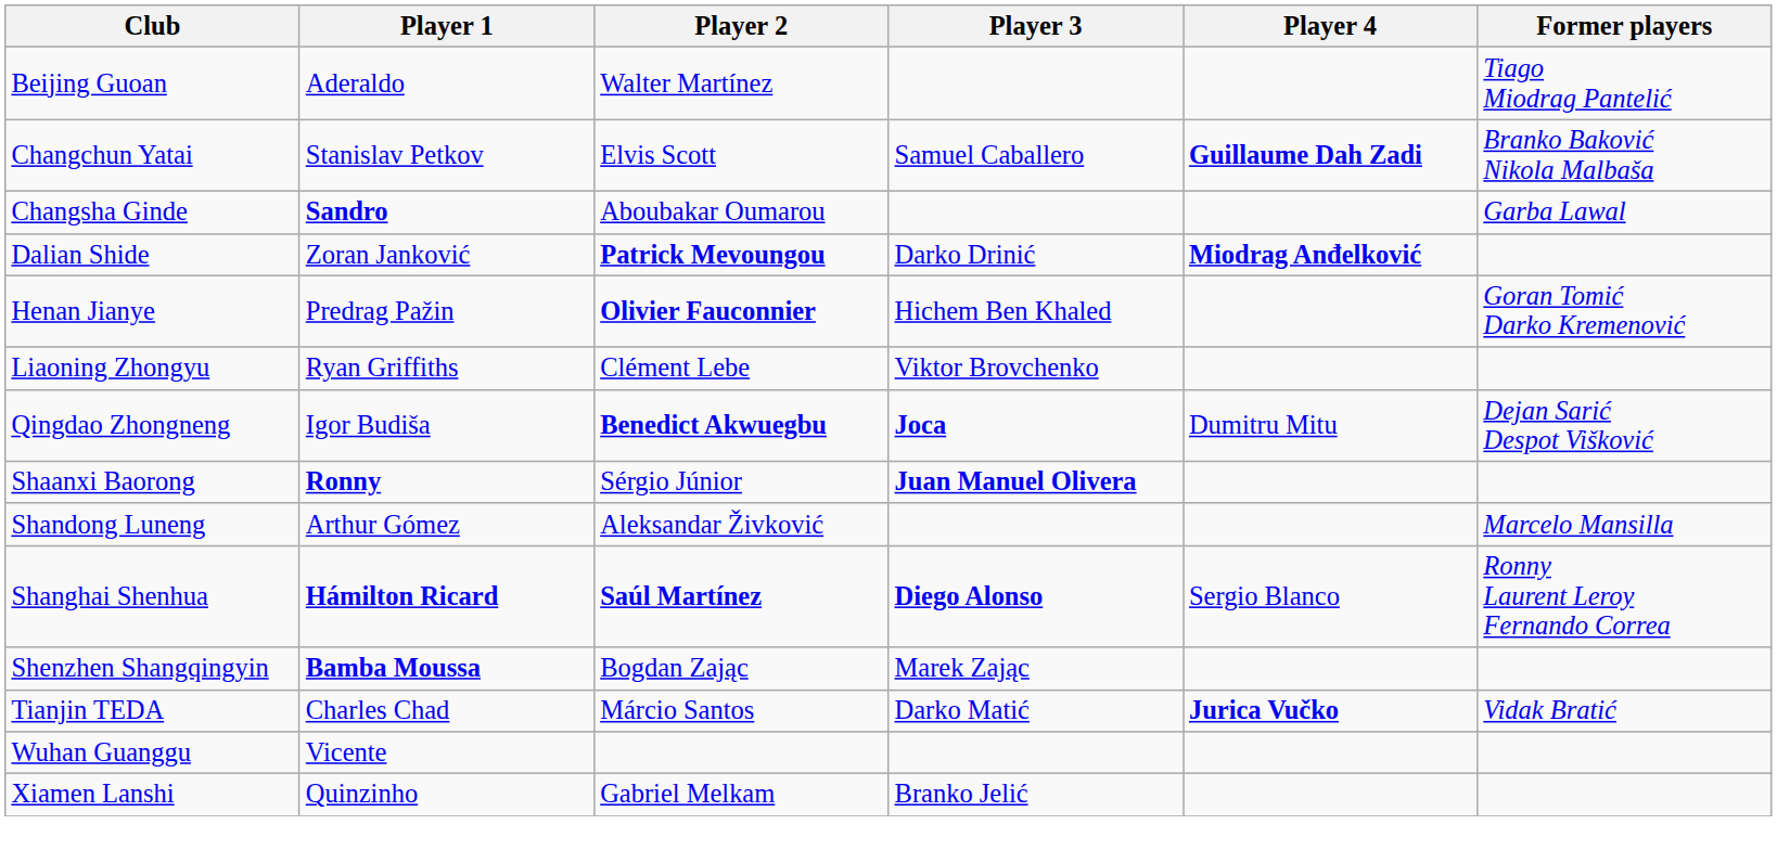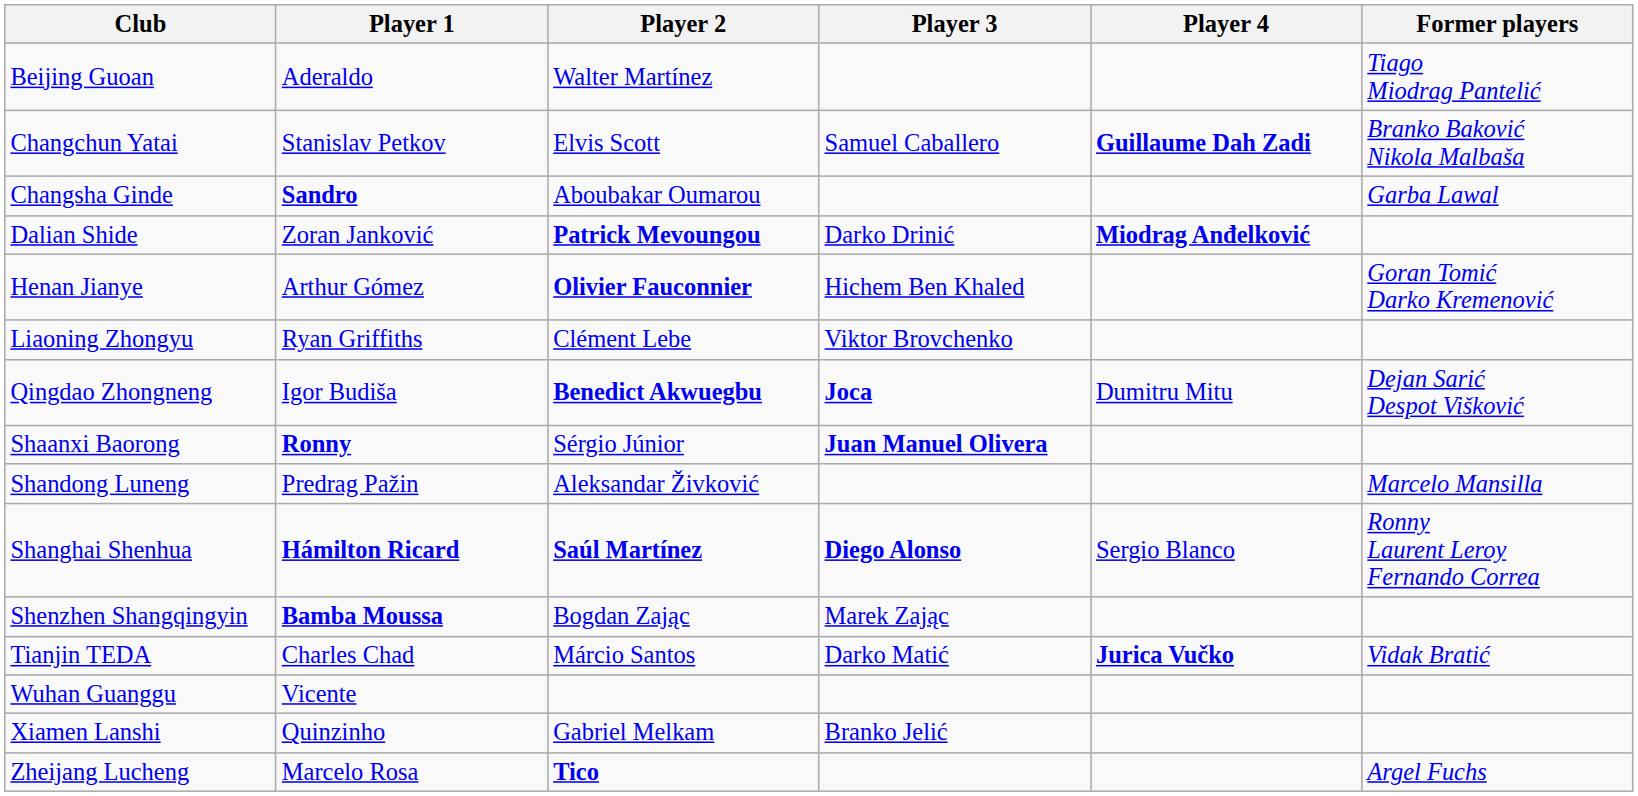Henan Jianye | Player 1: Predrag Pažin -> Arthur Gómez
Shandong Luneng | Player 1: Arthur Gómez -> Predrag Pažin
+ row: Zheijang Lucheng | Marcelo Rosa | Tico | Argel Fuchs
